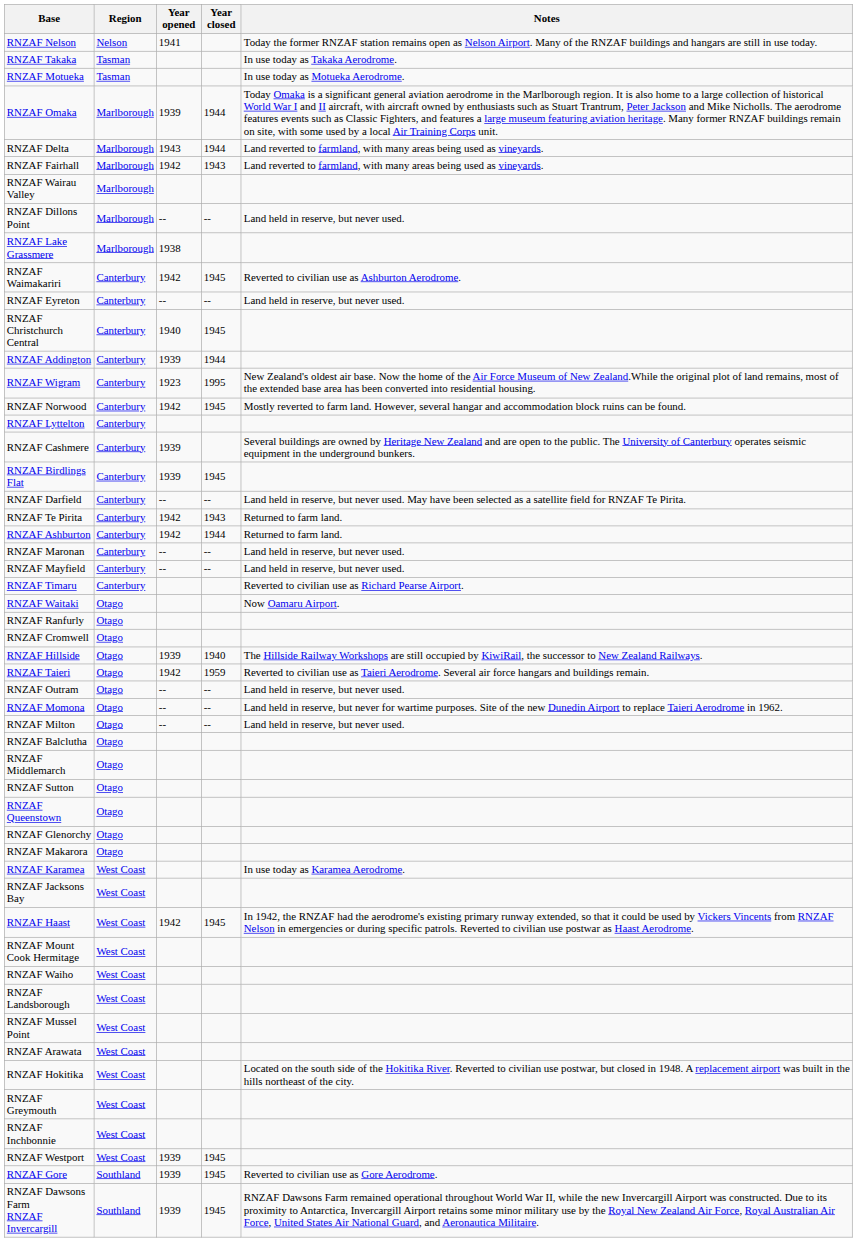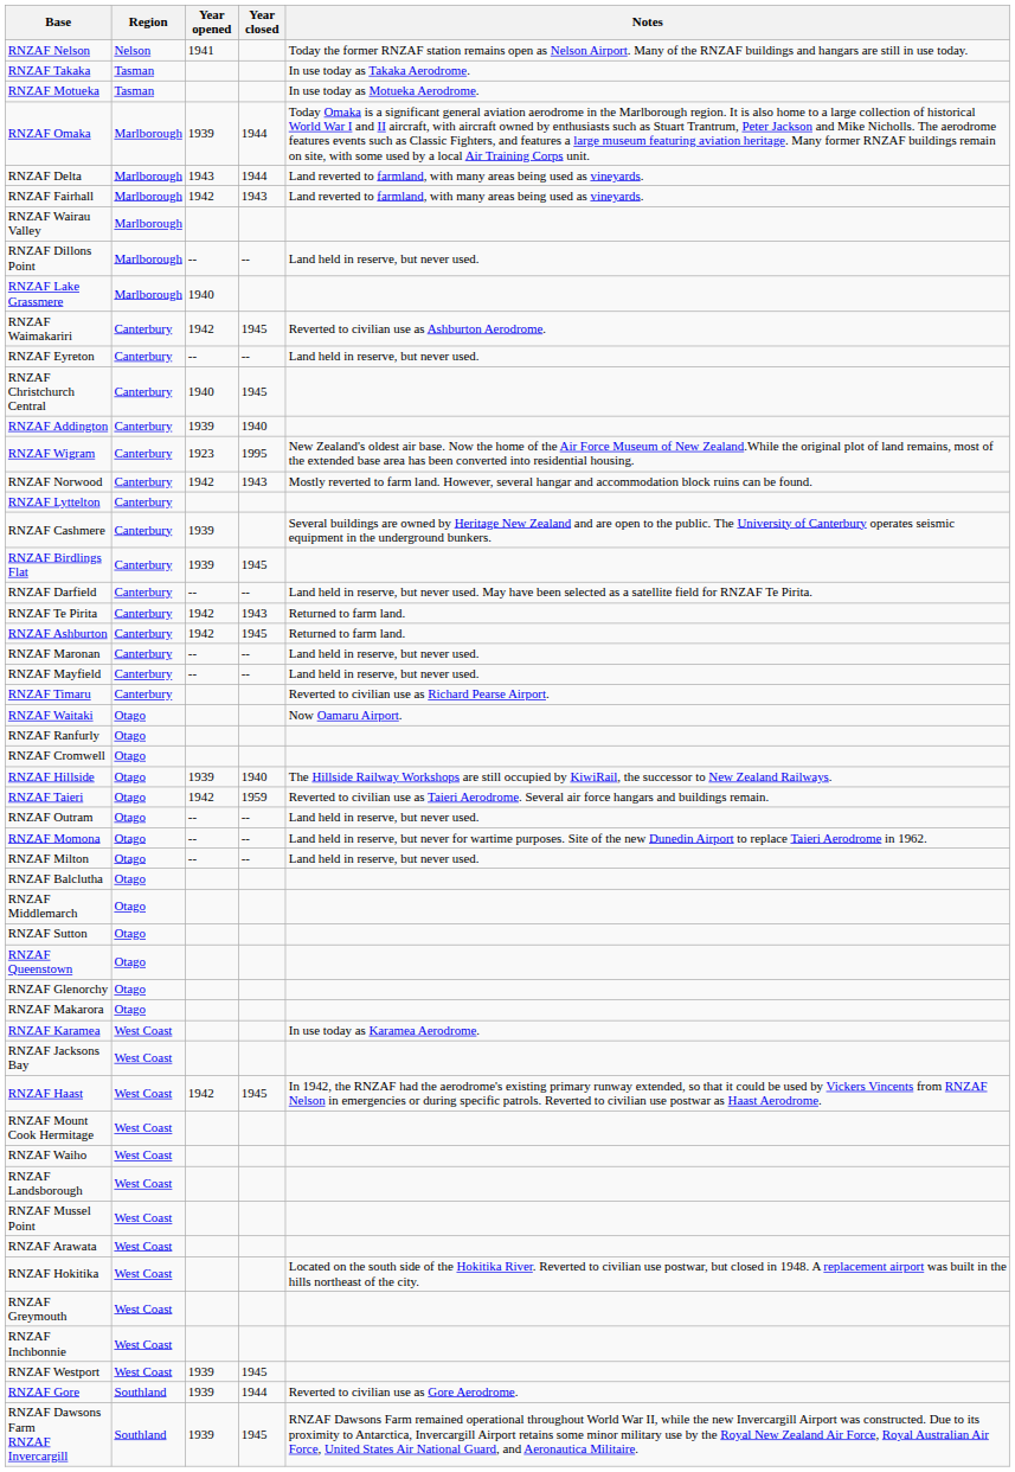RNZAF Lake Grassmere | Year opened: 1938 -> 1940
RNZAF Addington | Year closed: 1944 -> 1940
RNZAF Norwood | Year closed: 1945 -> 1943
RNZAF Ashburton | Year closed: 1944 -> 1945
RNZAF Gore | Year closed: 1945 -> 1944
